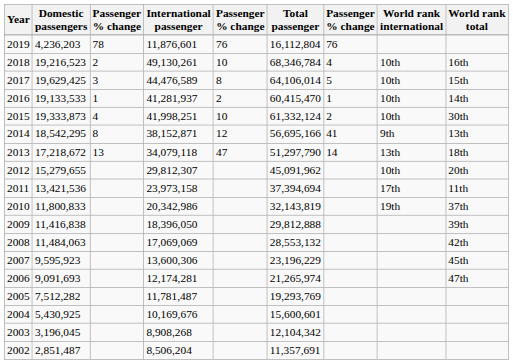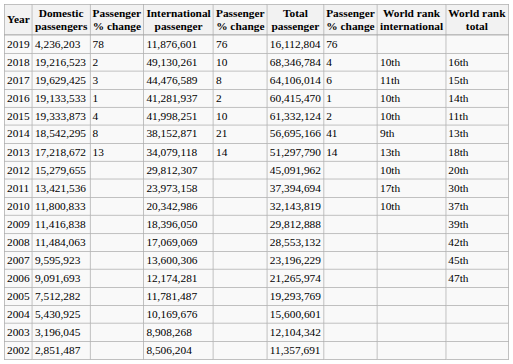2017 | column 7: 5 -> 6
2017 | World rank international: 10th -> 11th
2015 | World rank total: 30th -> 11th
2014 | column 5: 12 -> 21
2013 | column 5: 47 -> 14
2011 | World rank total: 11th -> 30th
2010 | World rank international: 19th -> 10th
